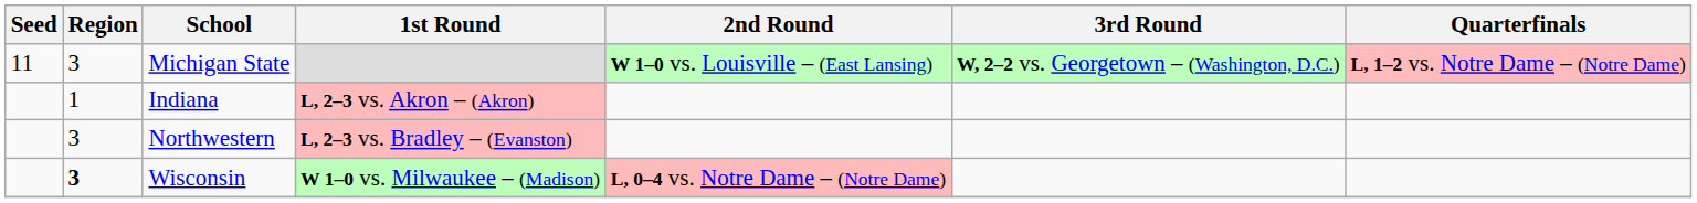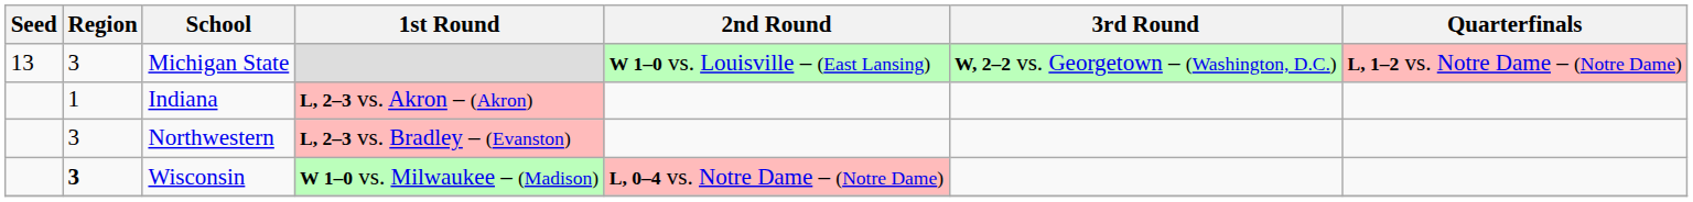Michigan State | Seed: 11 -> 13
